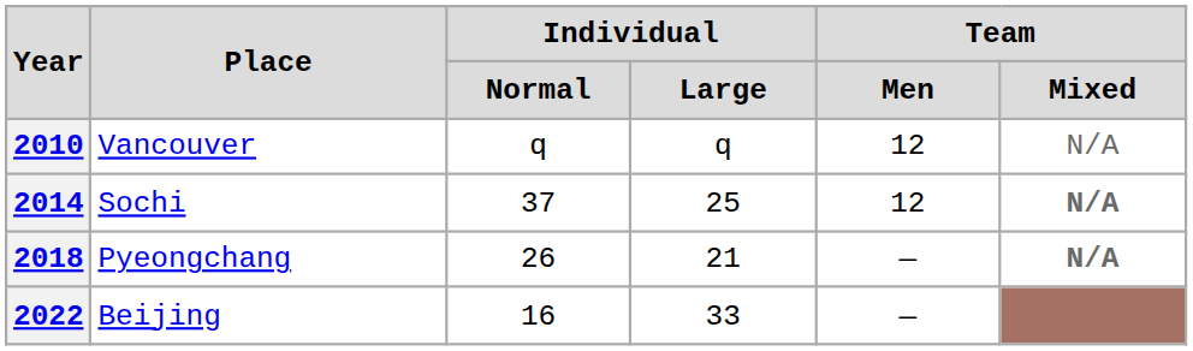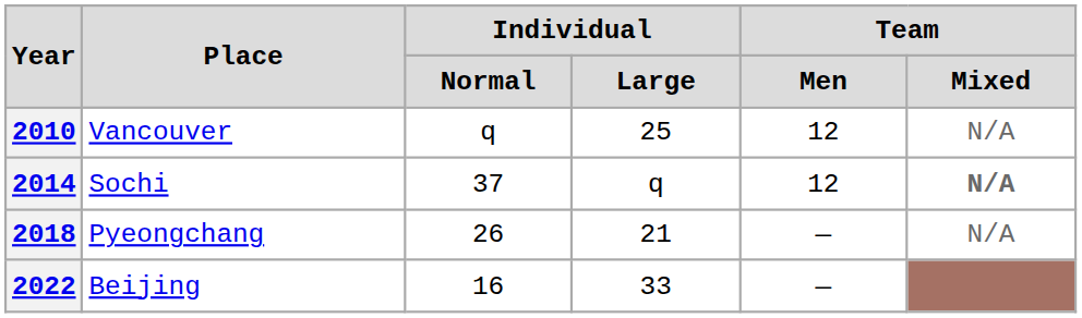2010 | Individual / Large: q -> 25
2014 | Individual / Large: 25 -> q
2018 | Team / Mixed: bold -> normal
